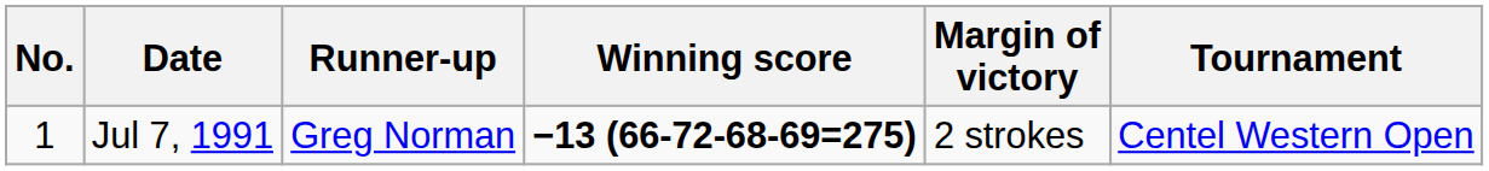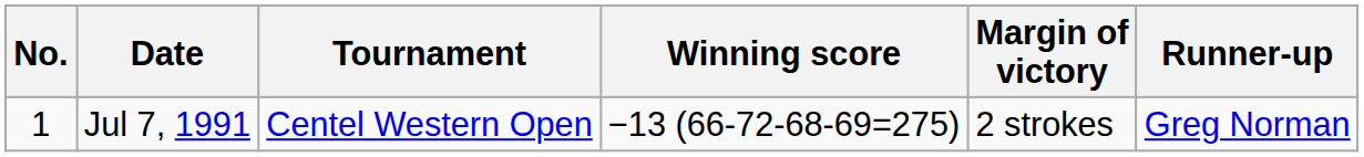columns swapped: Tournament <-> Runner-up
Jul 7, 1991 | Winning score: bold -> normal
